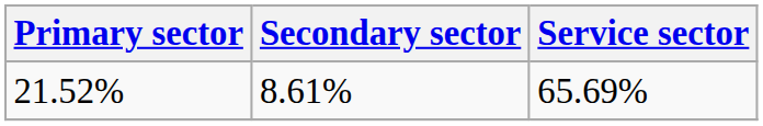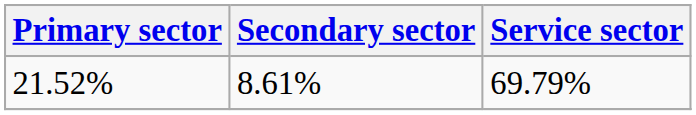21.52% | Service sector: 65.69% -> 69.79%
